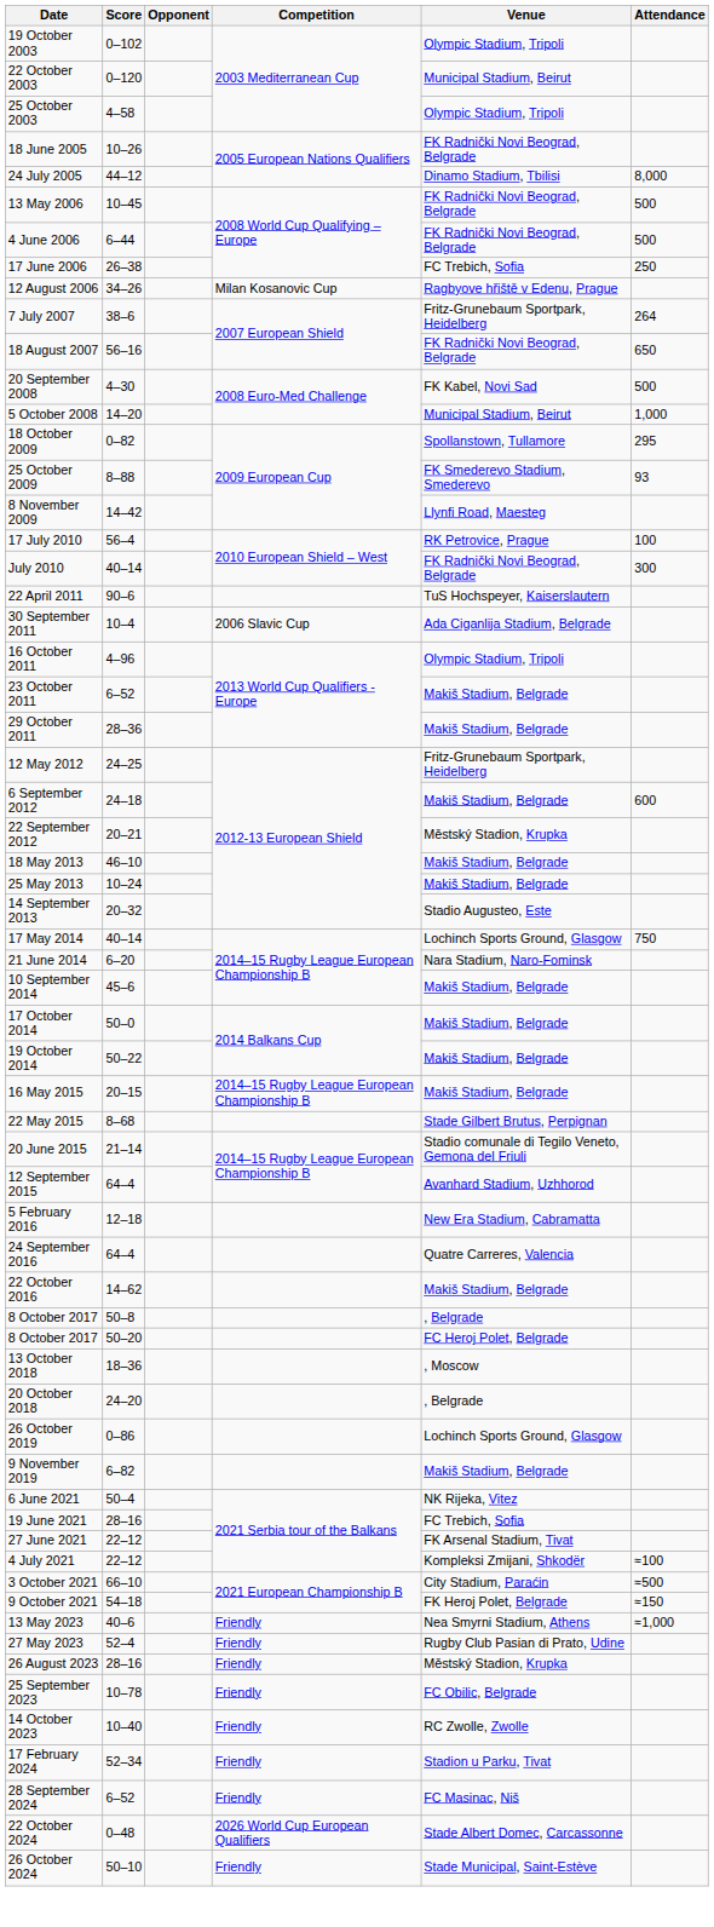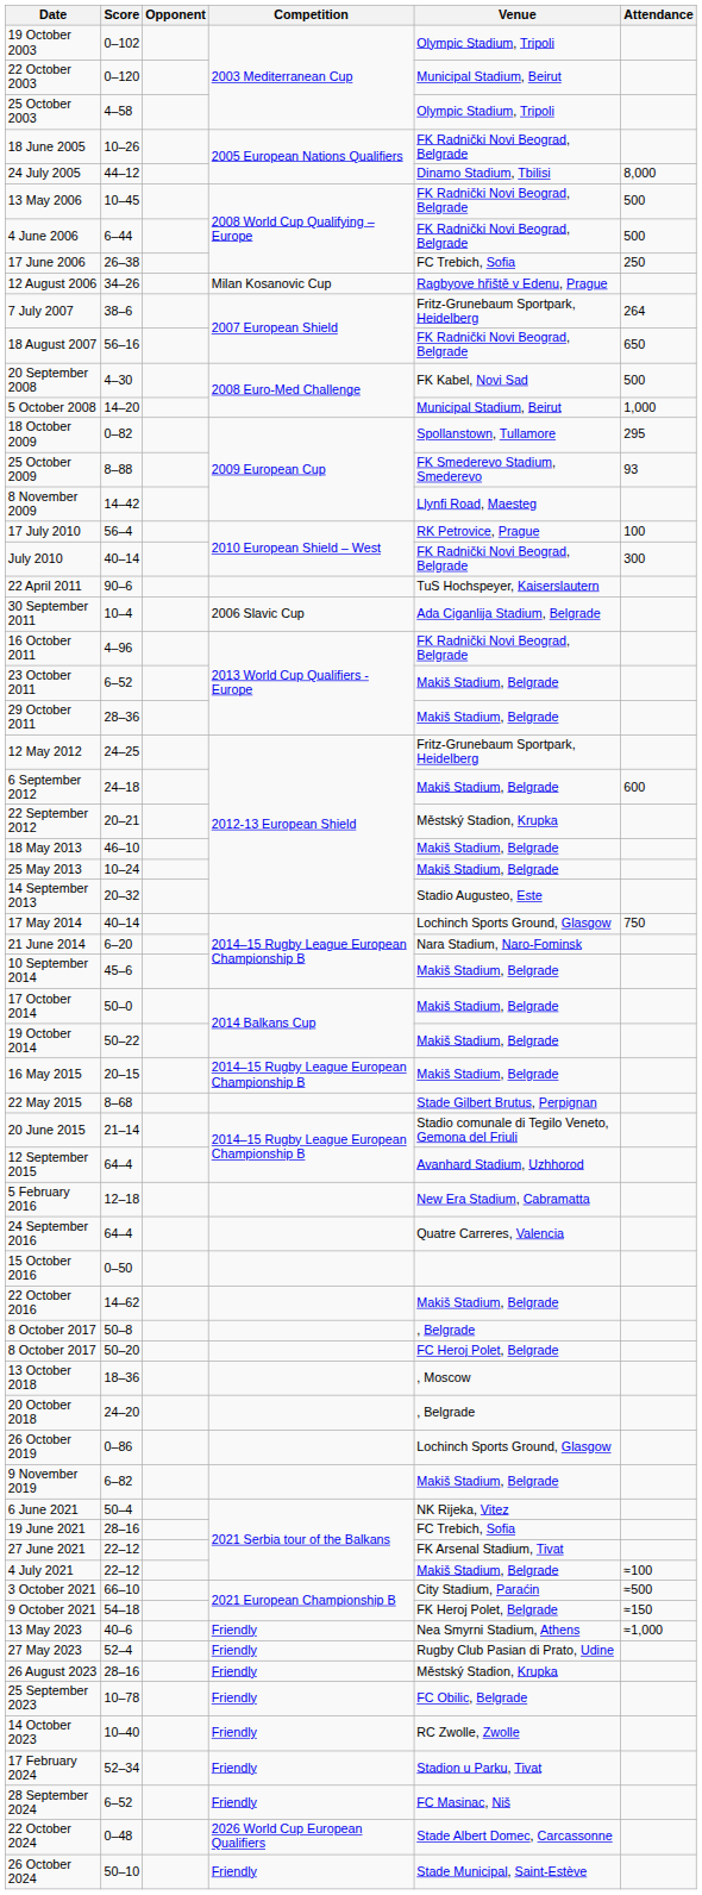16 October 2011 | Venue: Olympic Stadium, Tripoli -> FK Radnički Novi Beograd, Belgrade
+ row: 15 October 2016 | 0–50
4 July 2021 | Venue: Kompleksi Zmijani, Shkodër -> Makiš Stadium, Belgrade
